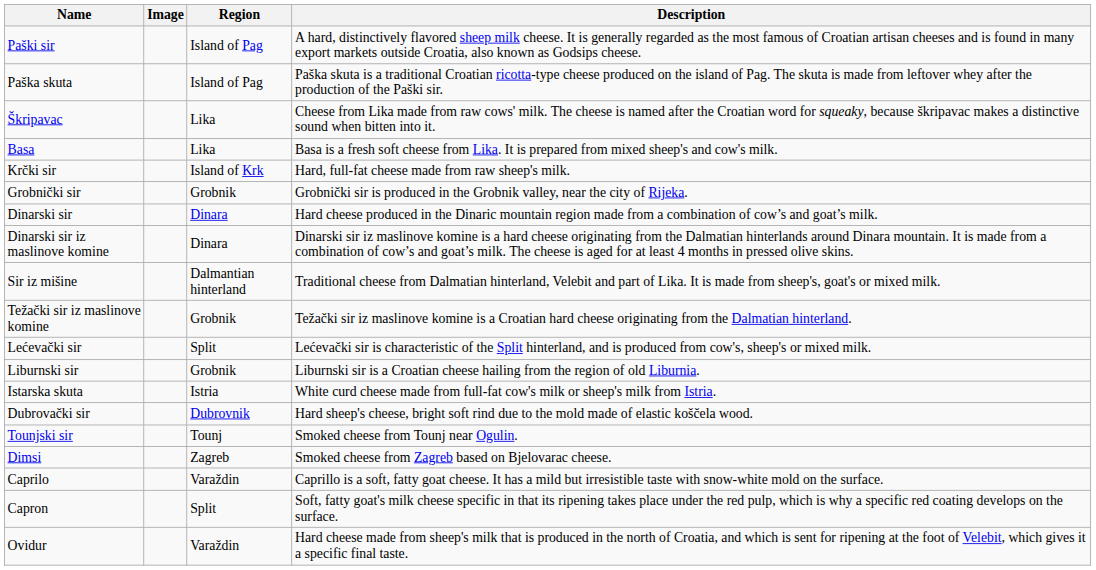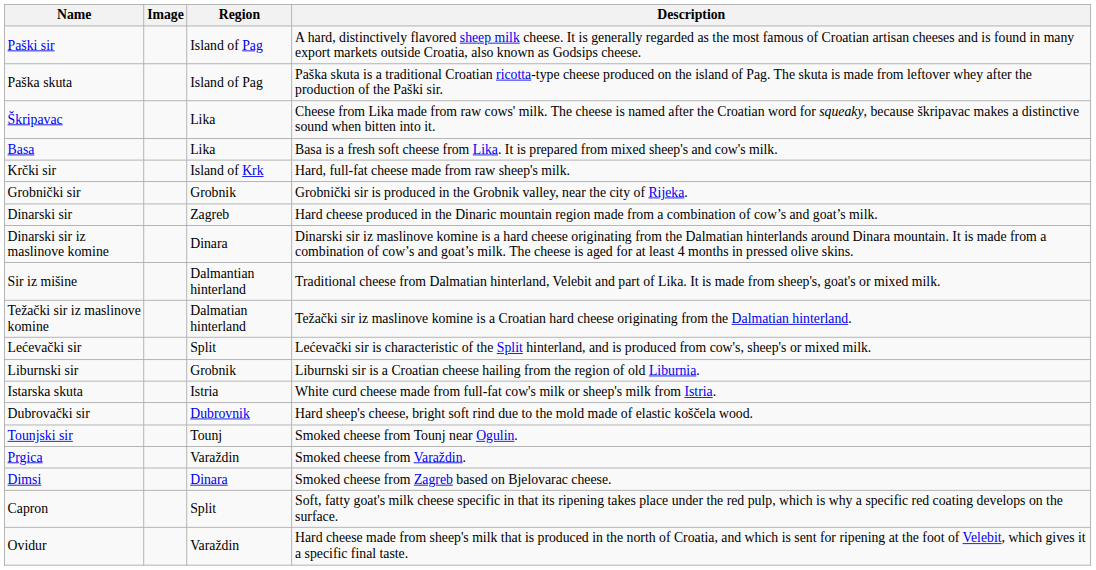Dinarski sir | Region: Dinara -> Zagreb
Težački sir iz maslinove komine | Region: Grobnik -> Dalmatian hinterland
+ row: Prgica | Varaždin | Smoked cheese from Varaždin.
Dimsi | Region: Zagreb -> Dinara
- row: Caprilo | Varaždin | Caprillo is a soft, fatty goat cheese. It has a mild but irresistible taste with snow-white mold on the surface.
